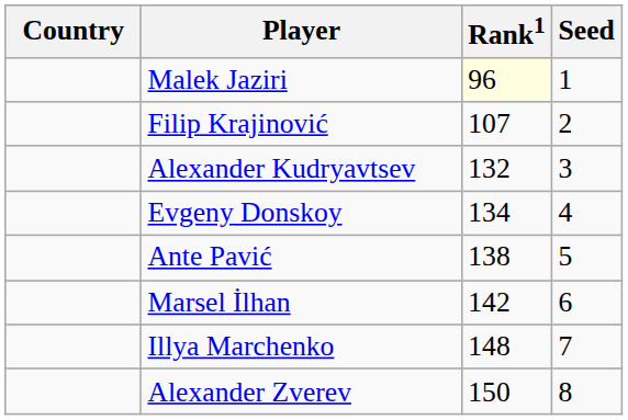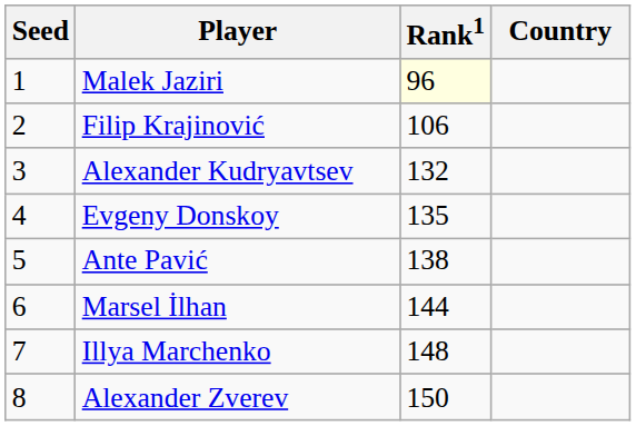columns swapped: Country <-> Seed
Filip Krajinović | Rank1: 107 -> 106
Evgeny Donskoy | Rank1: 134 -> 135
Marsel İlhan | Rank1: 142 -> 144
